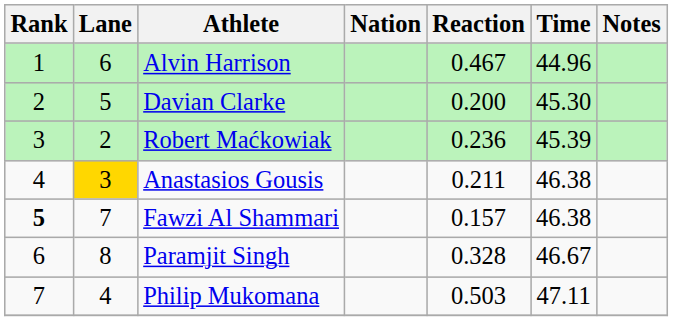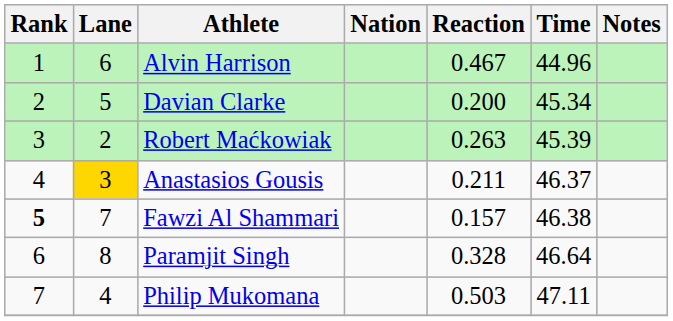Davian Clarke | Time: 45.30 -> 45.34
Robert Maćkowiak | Reaction: 0.236 -> 0.263
Anastasios Gousis | Time: 46.38 -> 46.37
Paramjit Singh | Time: 46.67 -> 46.64
